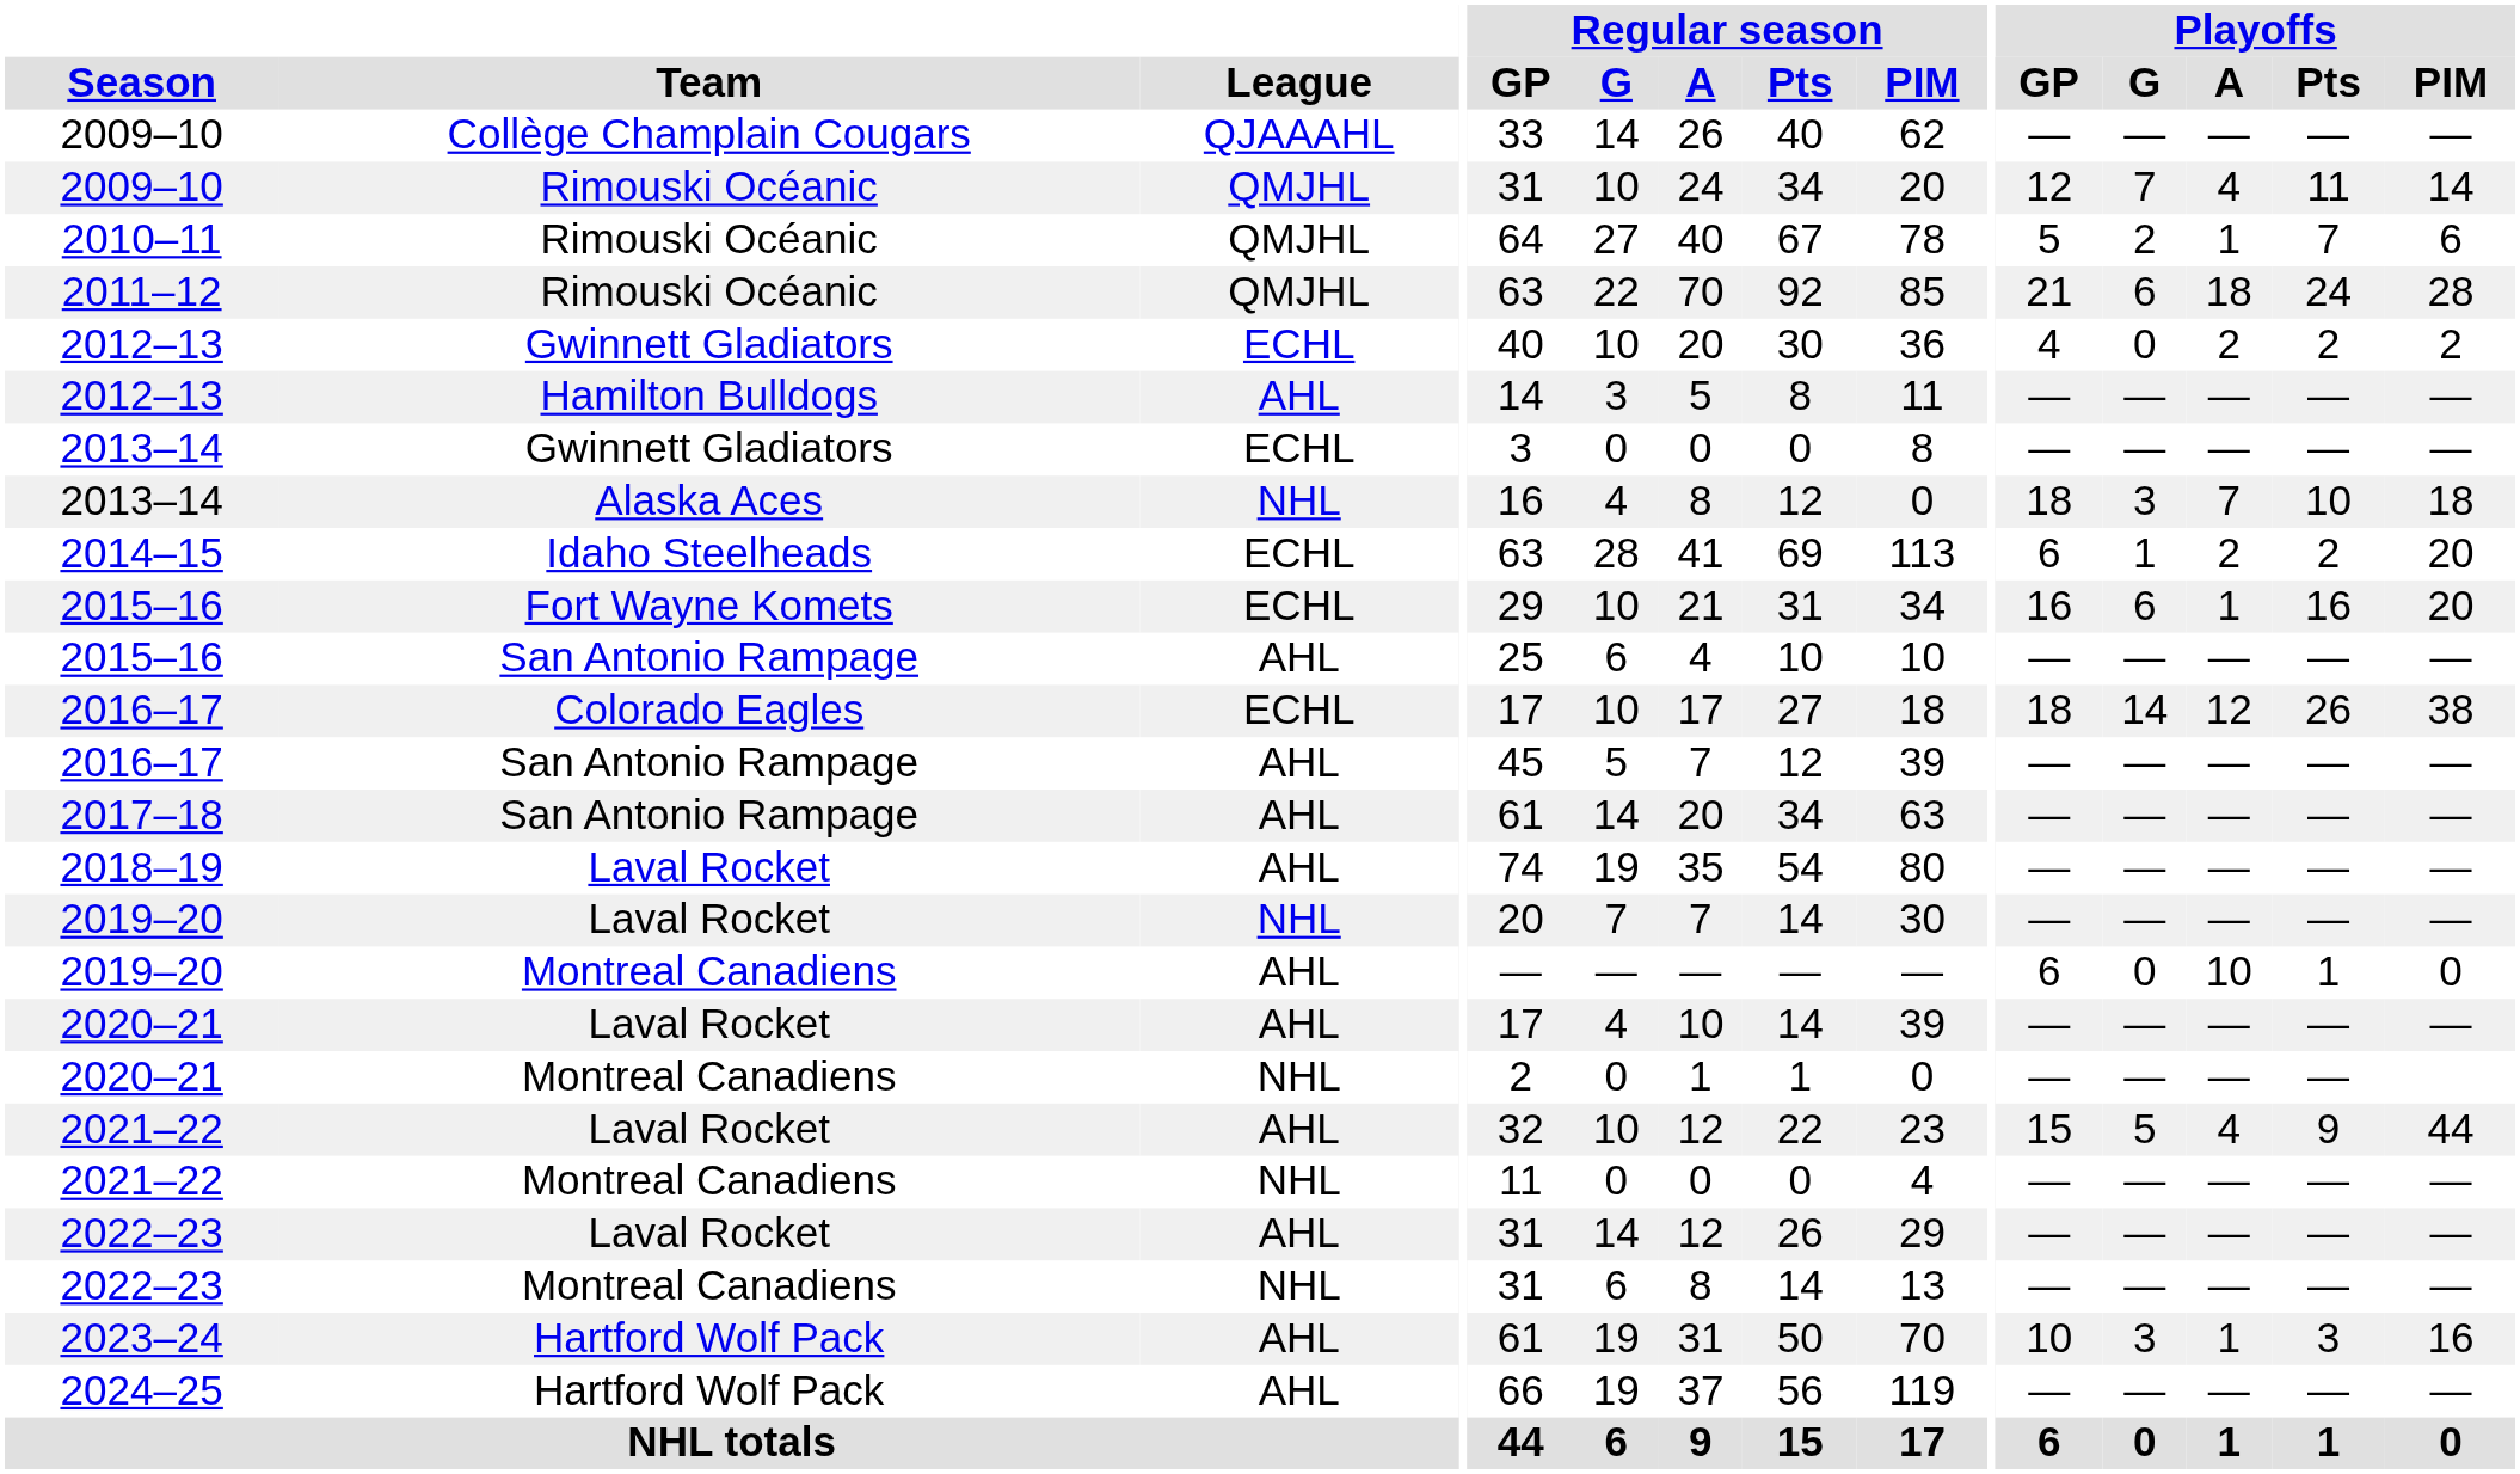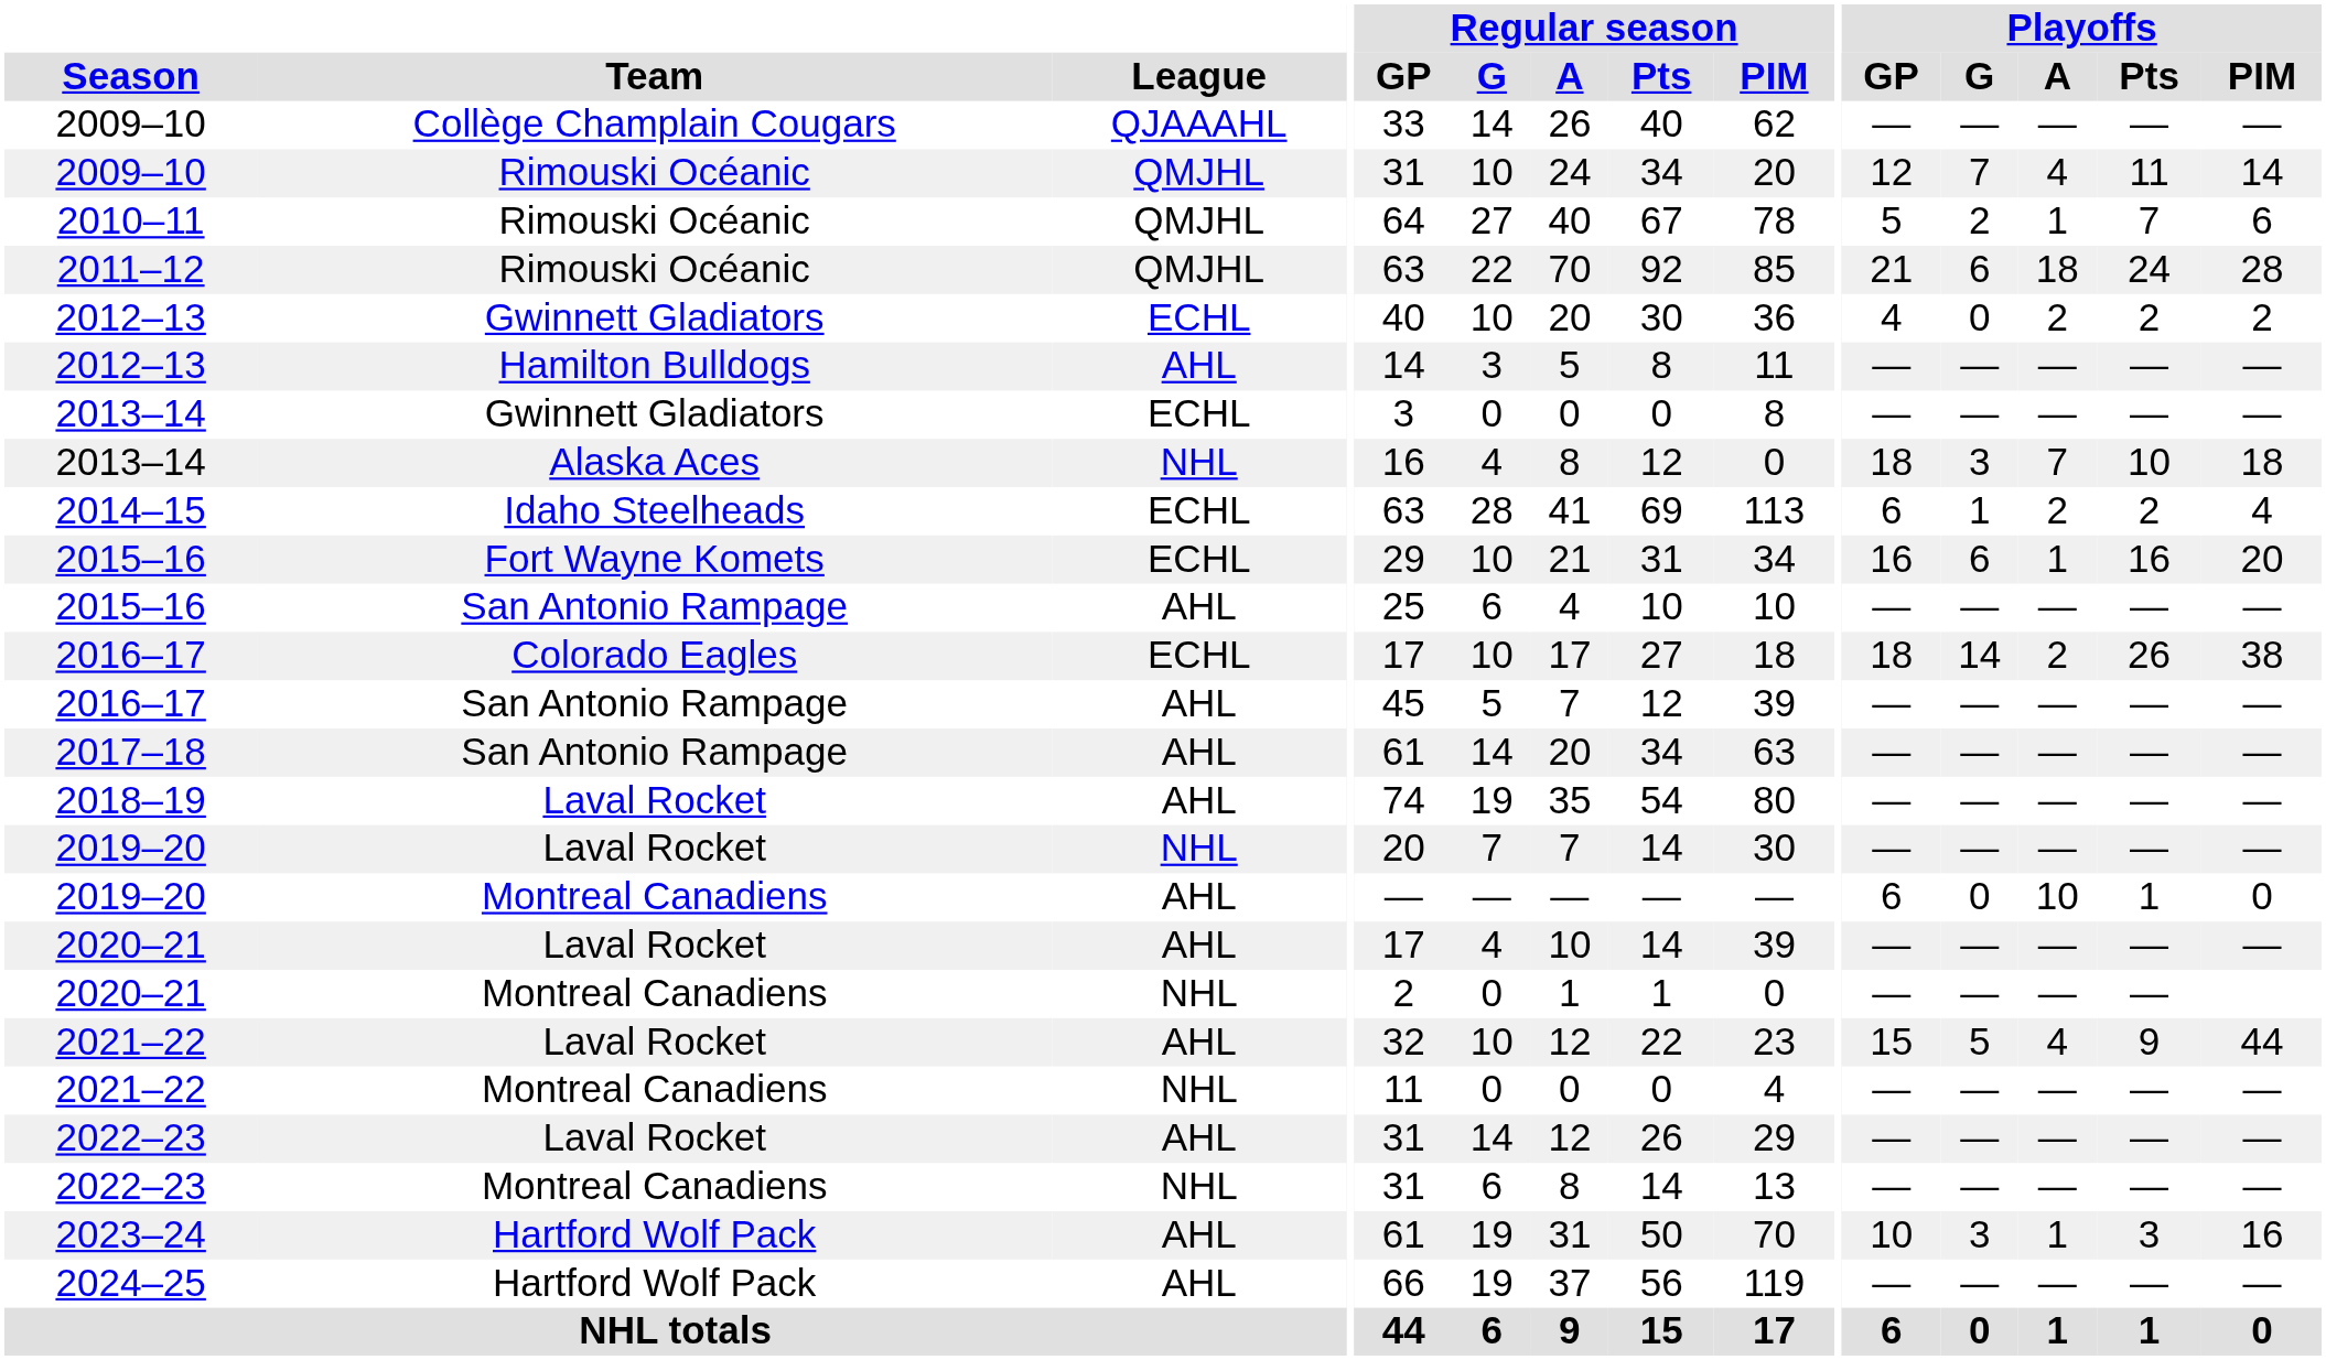2014–15 | Playoffs / PIM: 20 -> 4
2016–17 / Colorado Eagles | Playoffs / A: 12 -> 2
